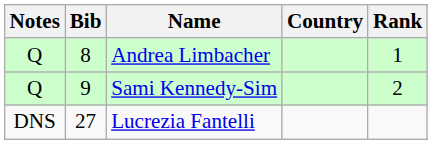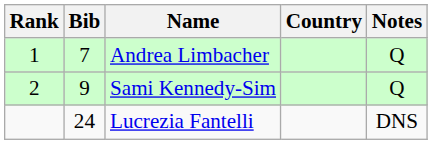columns swapped: Rank <-> Notes
Andrea Limbacher | Bib: 8 -> 7
Lucrezia Fantelli | Bib: 27 -> 24
